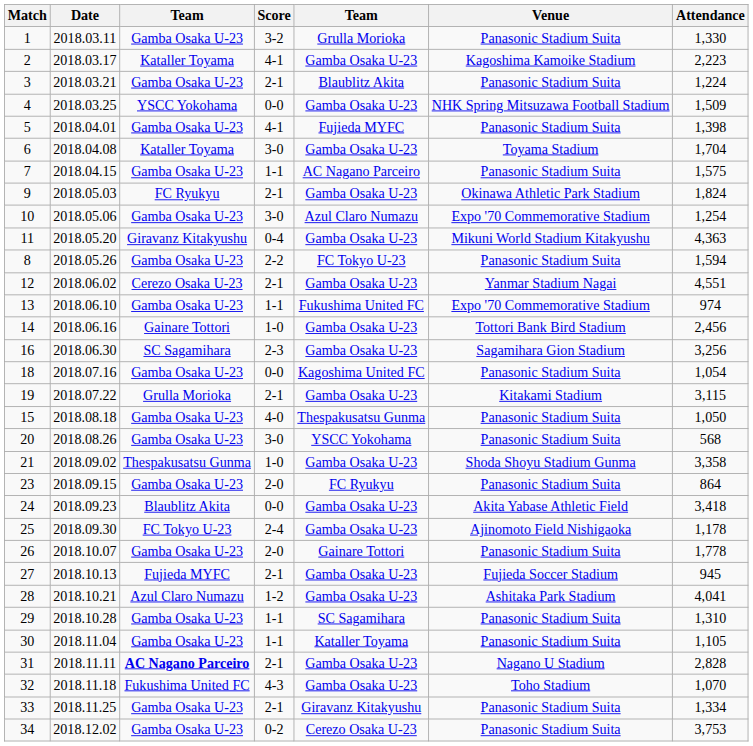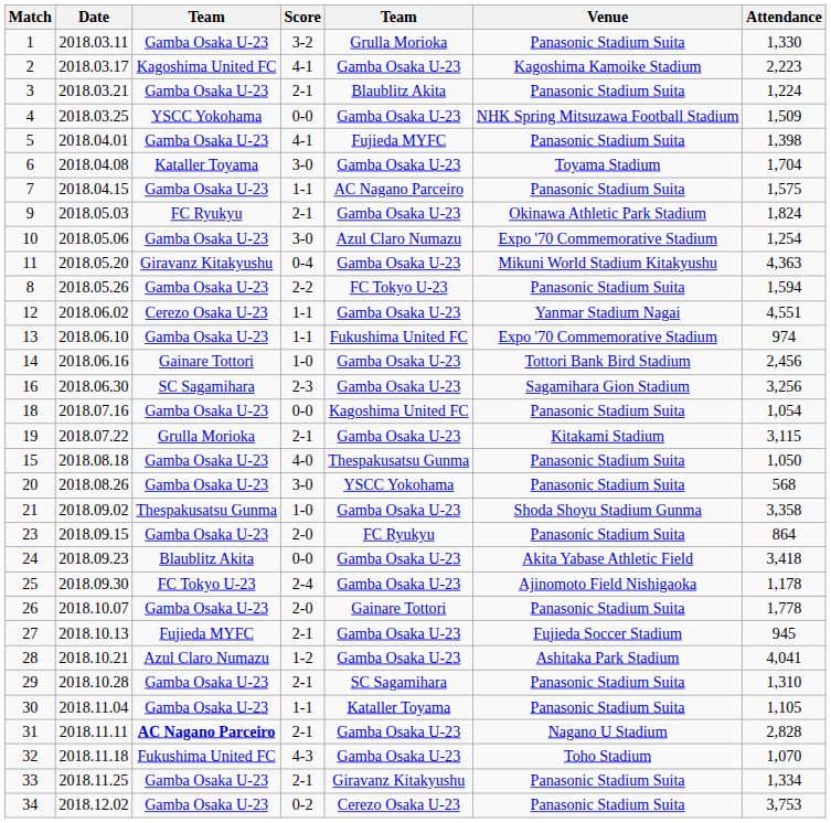2 | column 3: Kataller Toyama -> Kagoshima United FC
12 | Score: 2-1 -> 1-1
29 | Score: 1-1 -> 2-1
